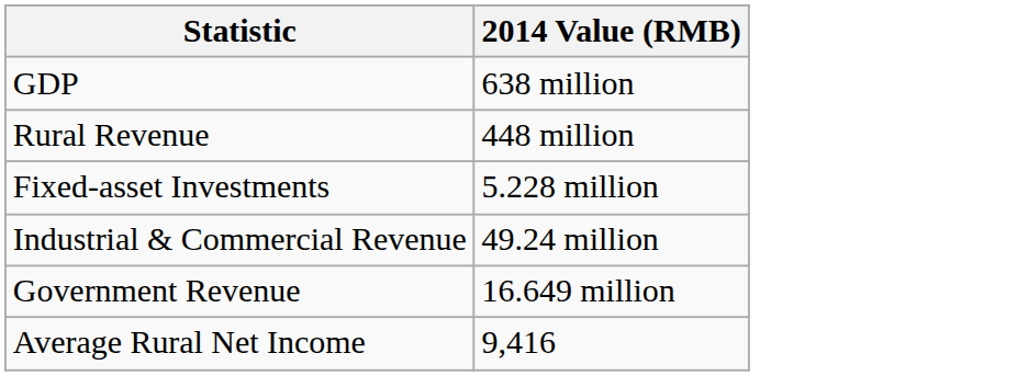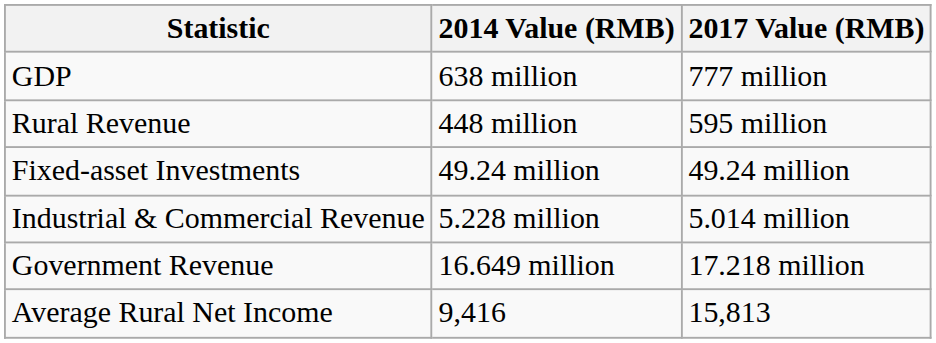+ column: 2017 Value (RMB) | 777 million | 595 million | 49.24 million | 5.014 million | 17.218 million | 15,813
Fixed-asset Investments | 2014 Value (RMB): 5.228 million -> 49.24 million
Industrial & Commercial Revenue | 2014 Value (RMB): 49.24 million -> 5.228 million
